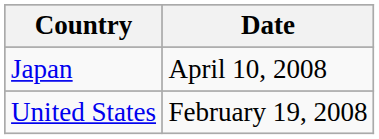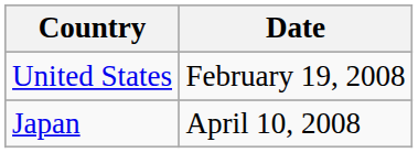rows swapped: United States <-> Japan
